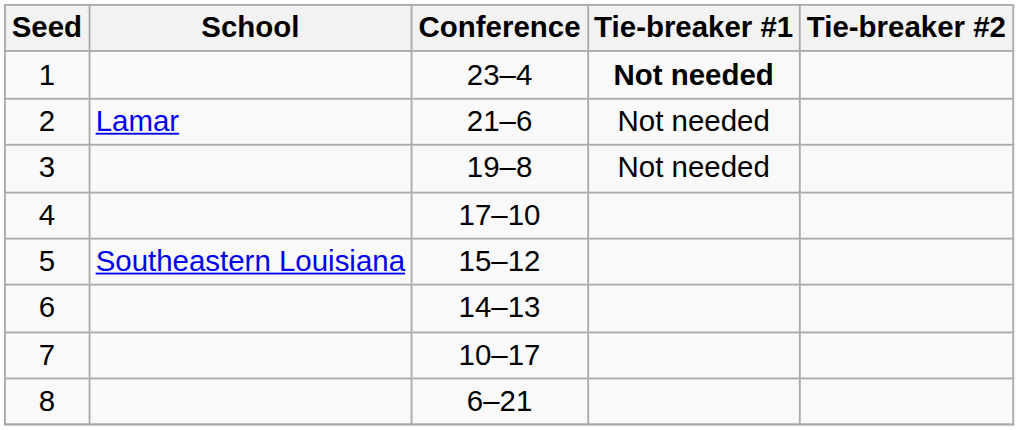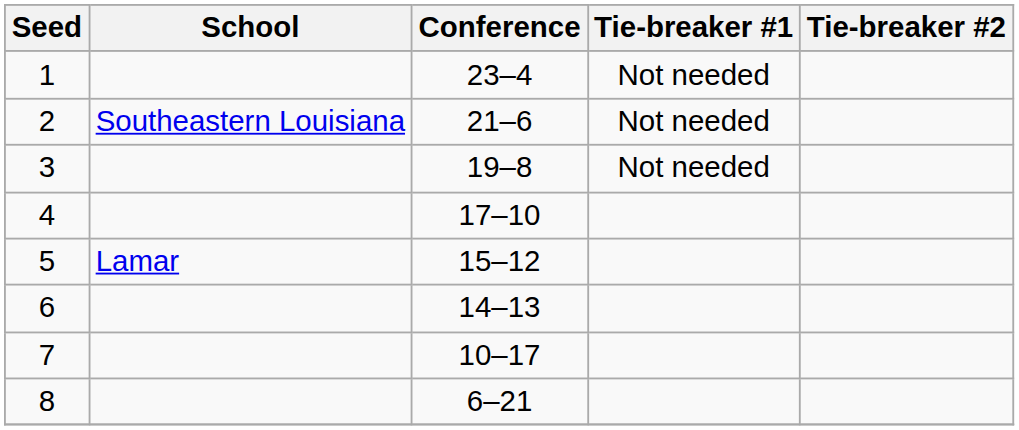1 | Tie-breaker #1: bold -> normal
2 | School: Lamar -> Southeastern Louisiana
5 | School: Southeastern Louisiana -> Lamar
